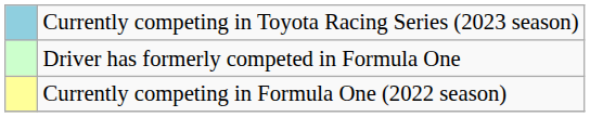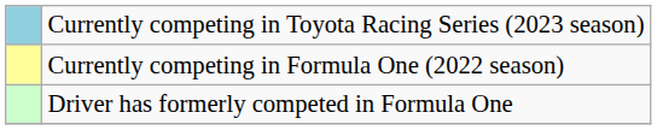rows swapped: Currently competing in Formula One (2022 season) <-> Driver has formerly competed in Formula One
